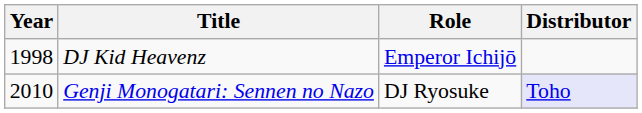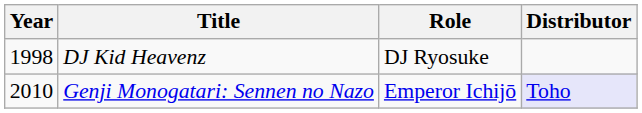DJ Kid Heavenz | Role: Emperor Ichijō -> DJ Ryosuke
Genji Monogatari: Sennen no Nazo | Role: DJ Ryosuke -> Emperor Ichijō
